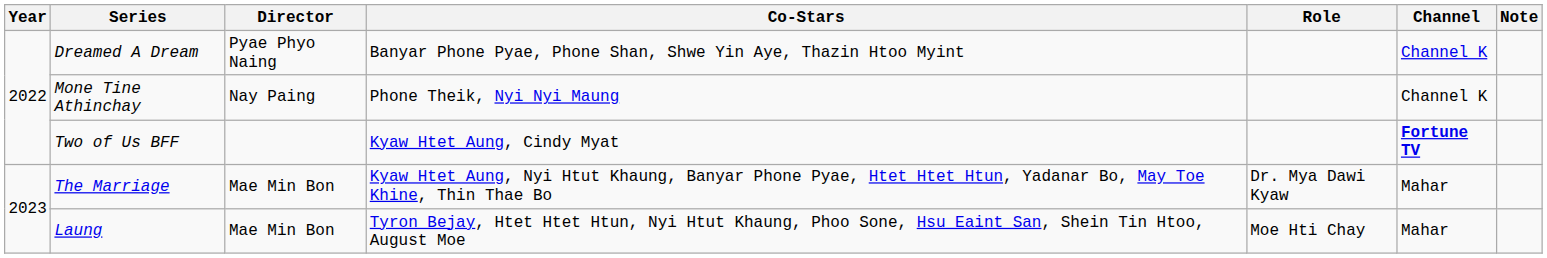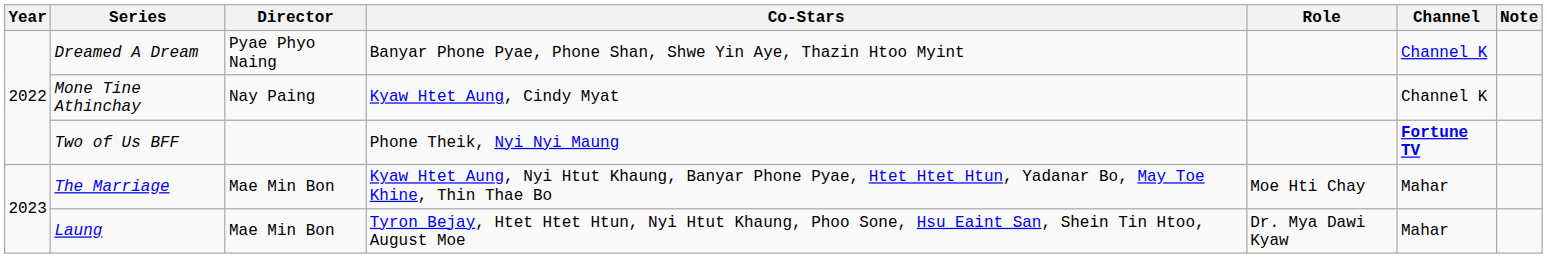Mone Tine Athinchay | Co-Stars: Phone Theik, Nyi Nyi Maung -> Kyaw Htet Aung, Cindy Myat
Two of Us BFF | Co-Stars: Kyaw Htet Aung, Cindy Myat -> Phone Theik, Nyi Nyi Maung
The Marriage | Role: Dr. Mya Dawi Kyaw -> Moe Hti Chay
Laung | Role: Moe Hti Chay -> Dr. Mya Dawi Kyaw
